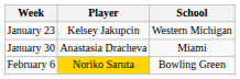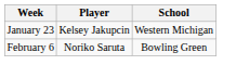- row: January 30 | Anastasia Dracheva | Miami
February 6 | Player: gold background -> no background
